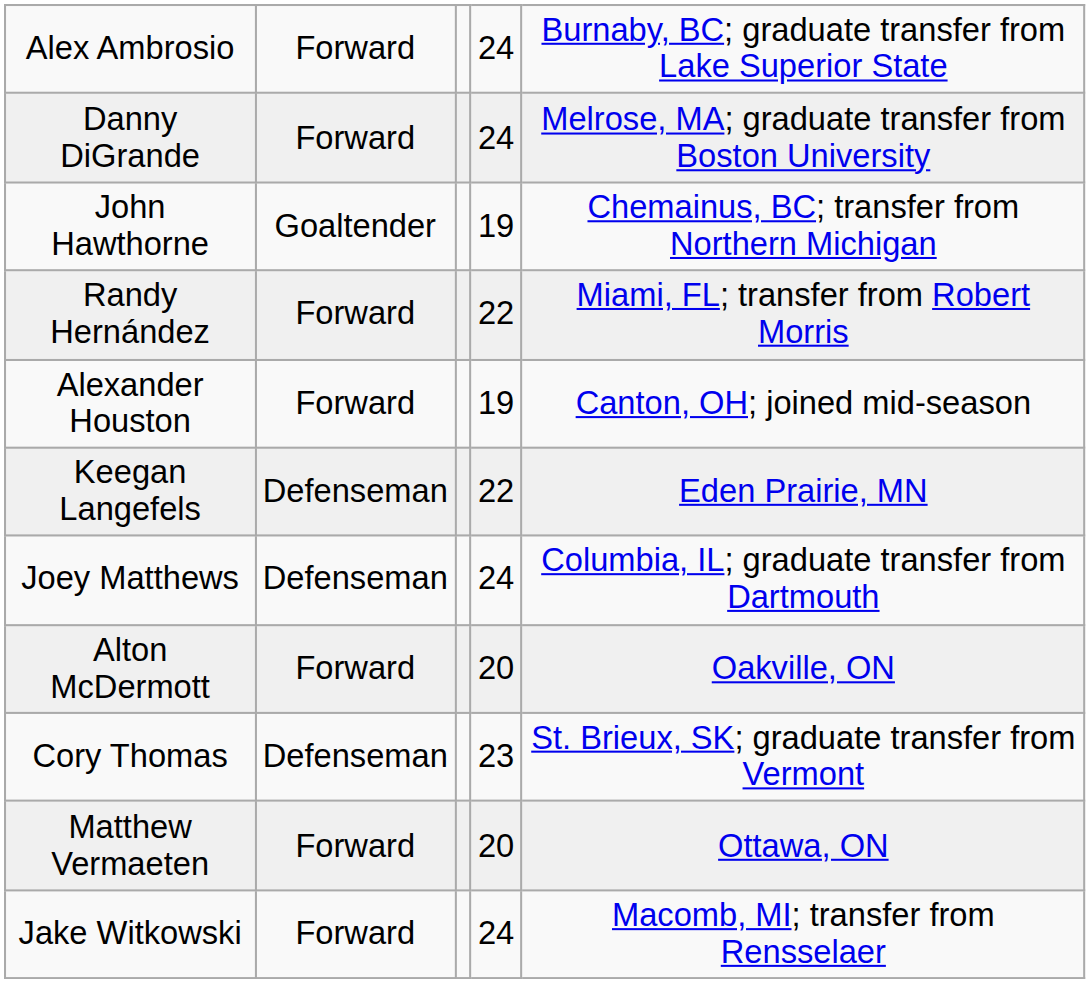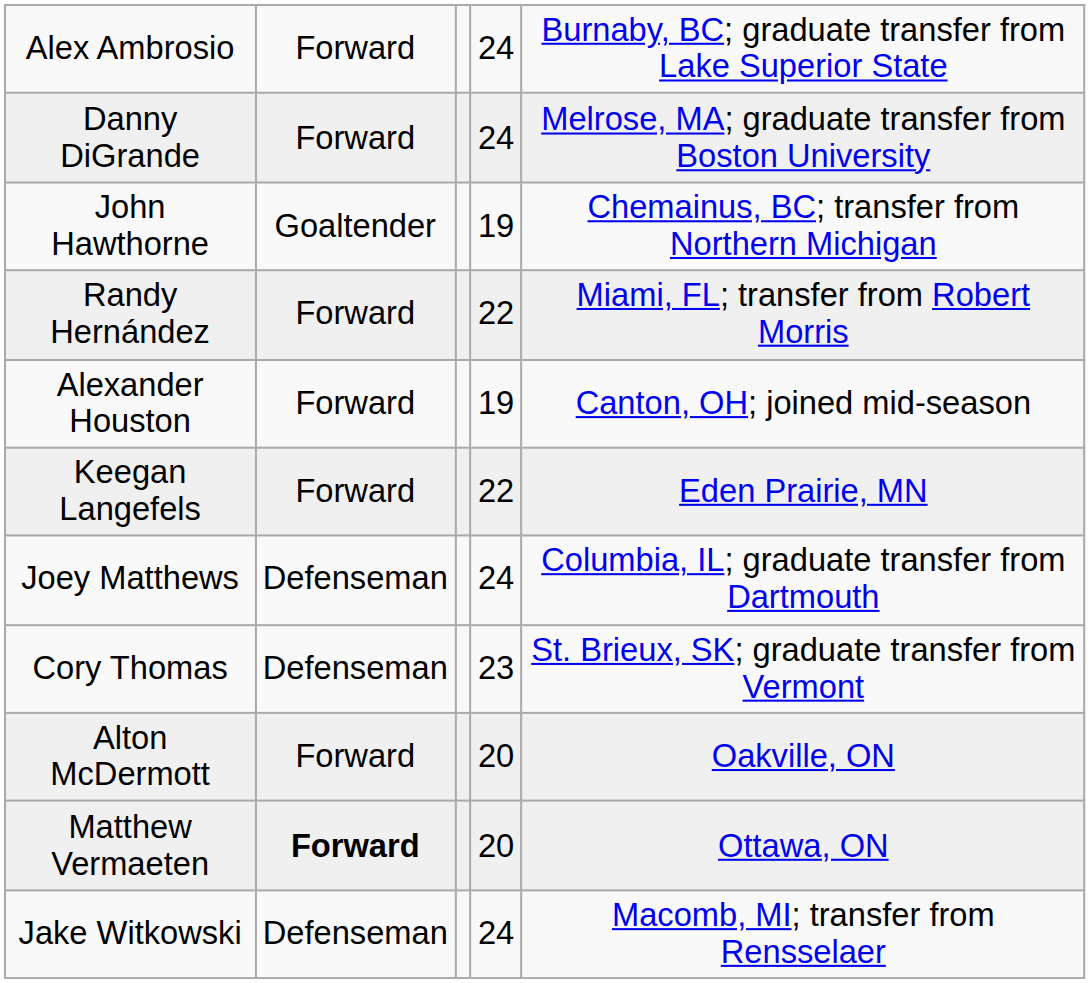Keegan Langefels | column 2: Defenseman -> Forward
rows swapped: Alton McDermott <-> Cory Thomas
Matthew Vermaeten | column 2: normal -> bold
Jake Witkowski | column 2: Forward -> Defenseman
